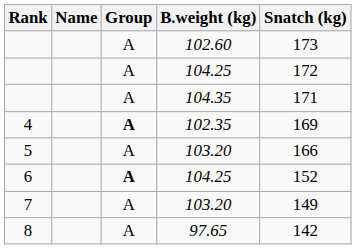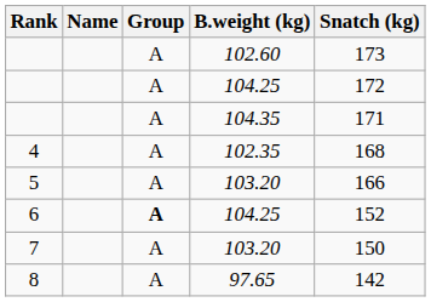4 | Group: bold -> normal
4 | Snatch (kg): 169 -> 168
7 | Snatch (kg): 149 -> 150
